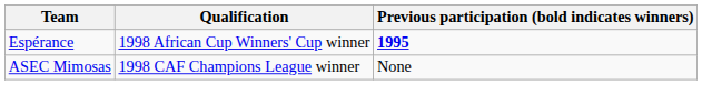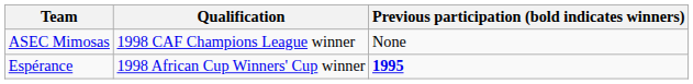rows swapped: ASEC Mimosas <-> Espérance
